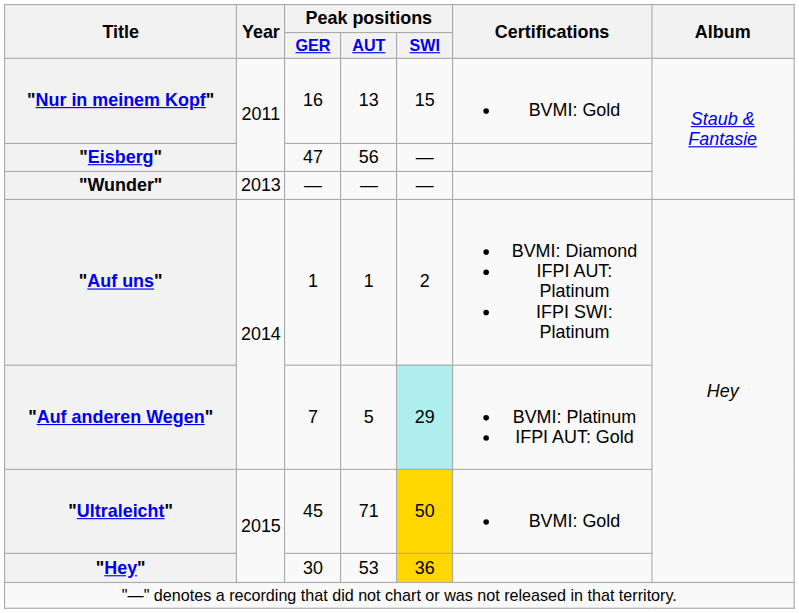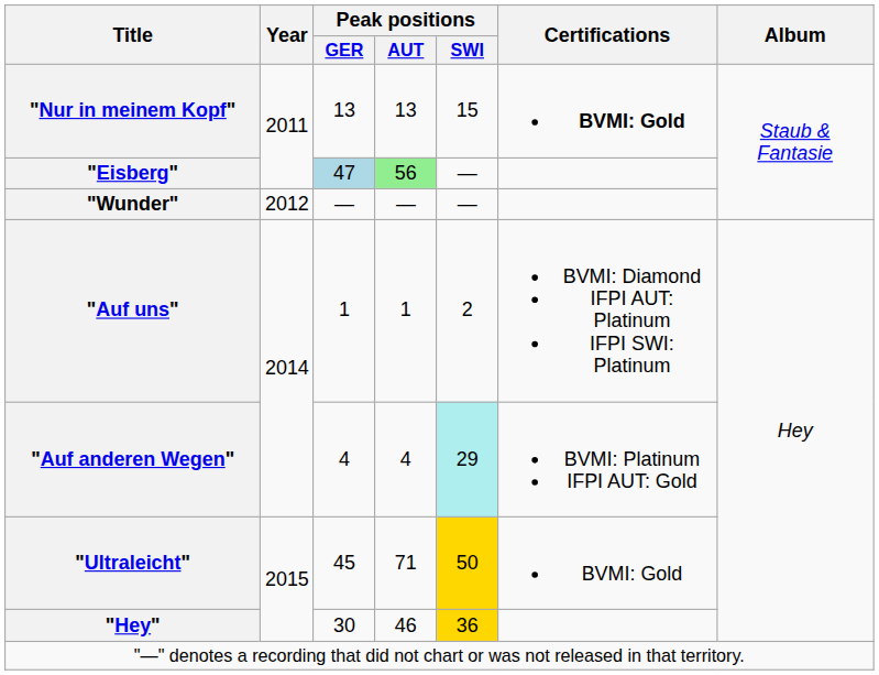"Nur in meinem Kopf" | Peak positions / GER: 16 -> 13
"Nur in meinem Kopf" | Certifications: normal -> bold
"Eisberg" | Peak positions / GER: no background -> lightblue background
"Eisberg" | Peak positions / AUT: no background -> lightgreen background
"Wunder" | Year: 2013 -> 2012
"Auf anderen Wegen" | Peak positions / GER: 7 -> 4
"Auf anderen Wegen" | Peak positions / AUT: 5 -> 4
"Hey" | Peak positions / AUT: 53 -> 46
